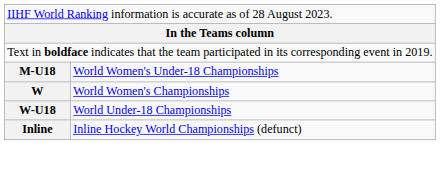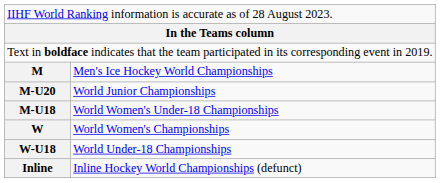+ row: M | Men's Ice Hockey World Championships
+ row: M-U20 | World Junior Championships
